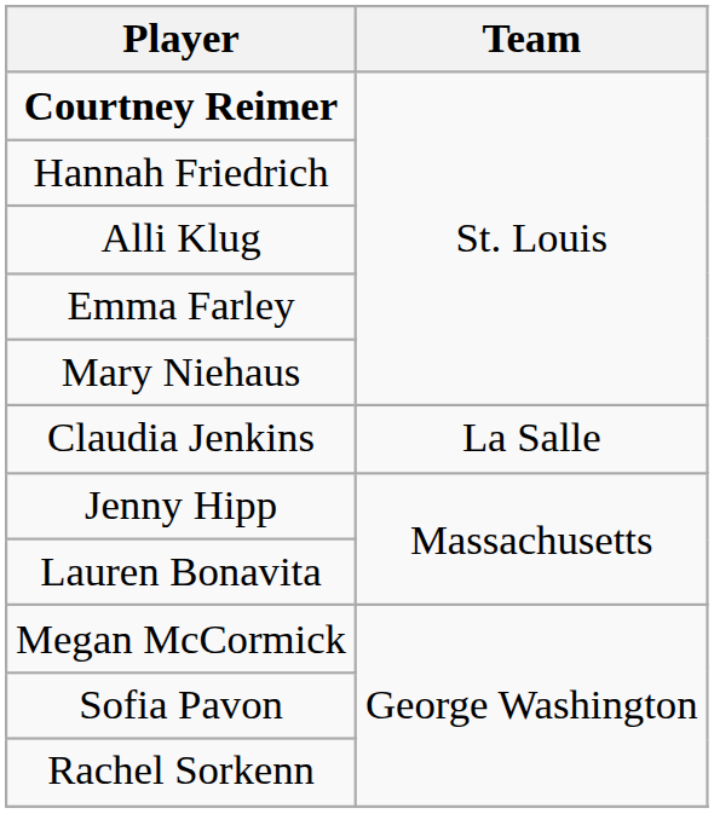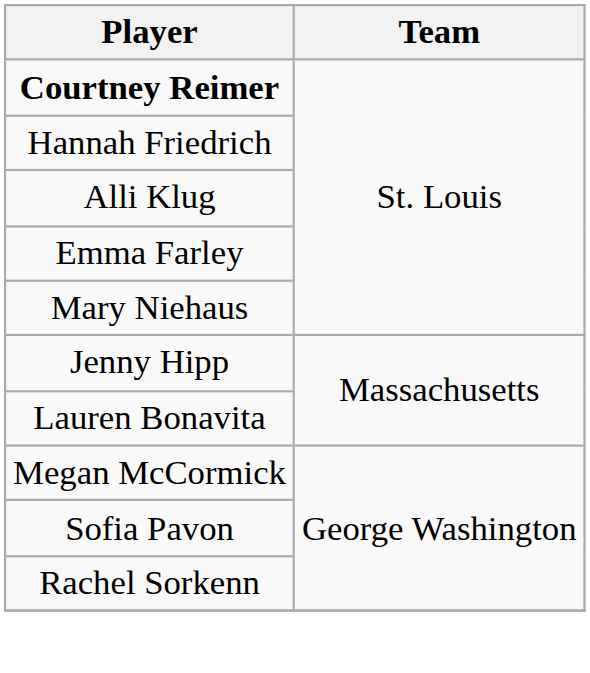- row: Claudia Jenkins | La Salle
